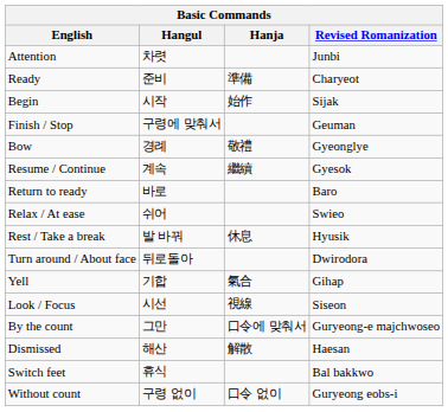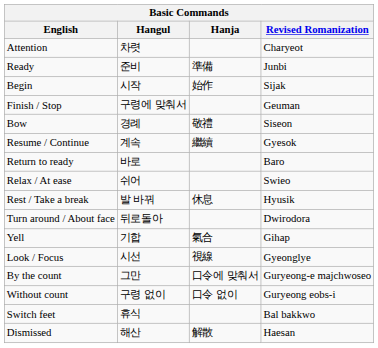Attention | Revised Romanization: Junbi -> Charyeot
Ready | Revised Romanization: Charyeot -> Junbi
Bow | Revised Romanization: Gyeonglye -> Siseon
Look / Focus | Revised Romanization: Siseon -> Gyeonglye
rows swapped: Without count <-> Dismissed
